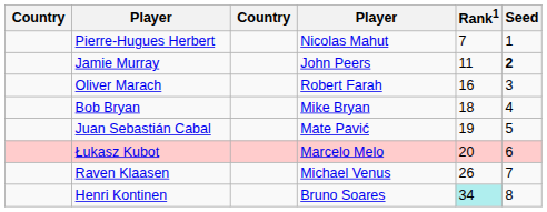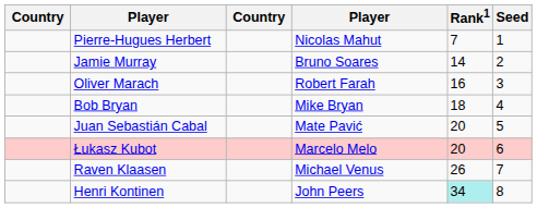Jamie Murray | column 4: John Peers -> Bruno Soares
Jamie Murray | Rank1: 11 -> 14
Jamie Murray | Seed: bold -> normal
Juan Sebastián Cabal | Rank1: 19 -> 20
Henri Kontinen | column 4: Bruno Soares -> John Peers
